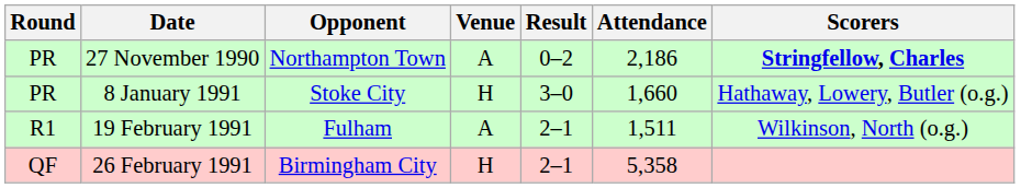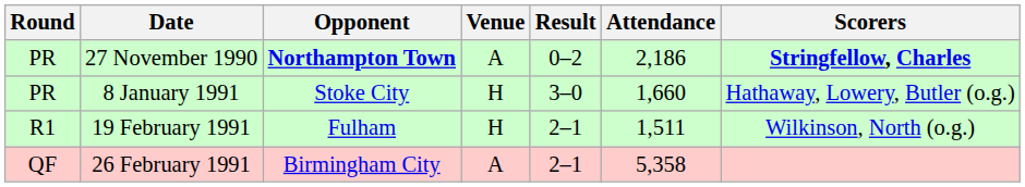27 November 1990 | Opponent: normal -> bold
19 February 1991 | Venue: A -> H
26 February 1991 | Venue: H -> A
